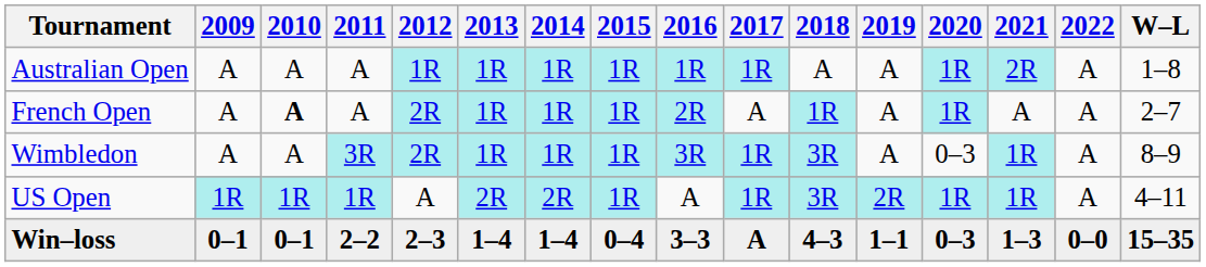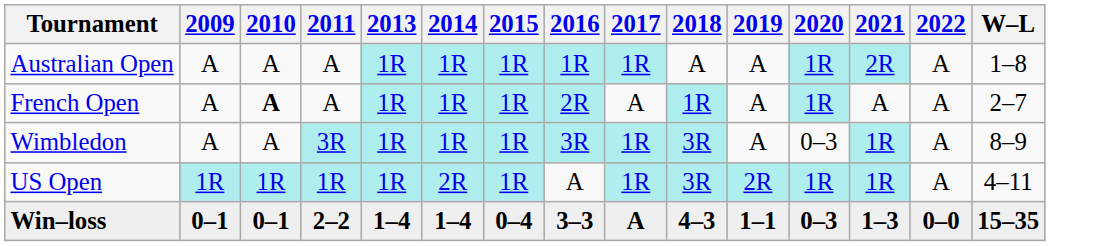- column: 2012 | 1R | 2R | 2R | A | 2–3
US Open | 2013: 2R -> 1R
